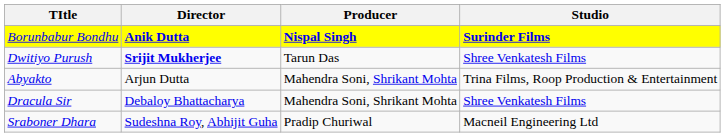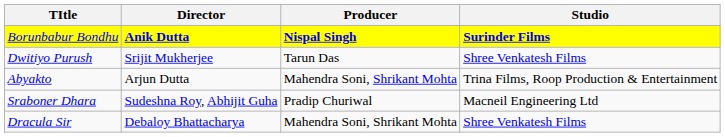Dwitiyo Purush | Director: bold -> normal
rows swapped: Sraboner Dhara <-> Dracula Sir
